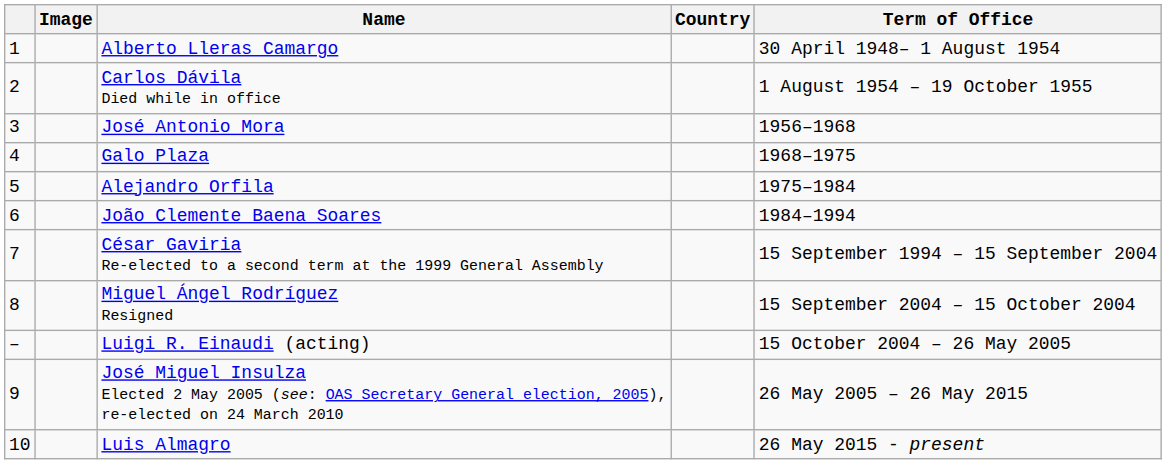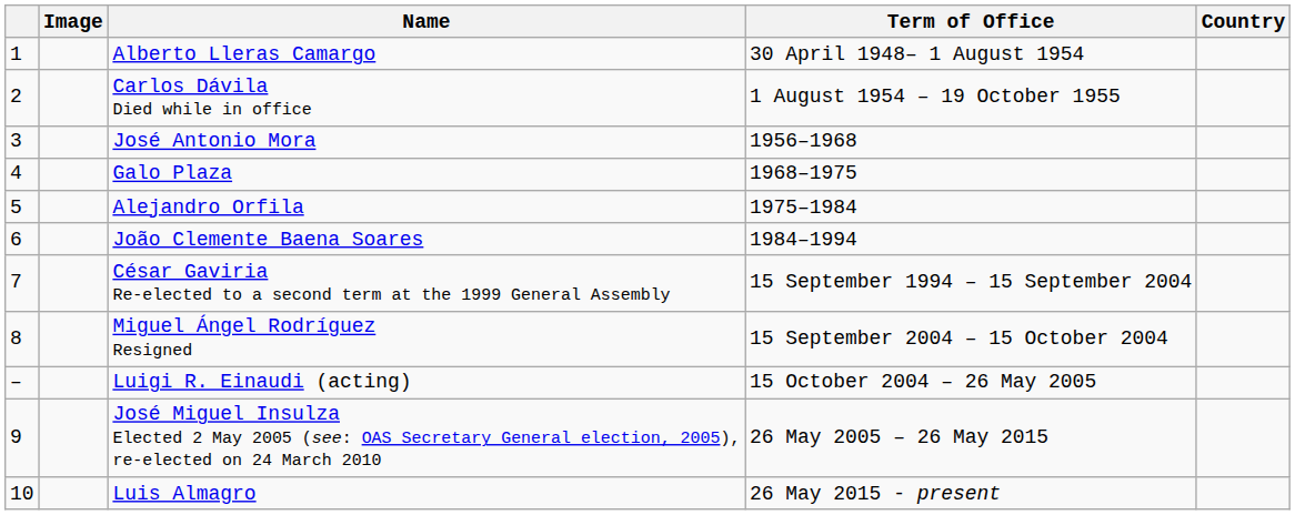columns swapped: Country <-> Term of Office
